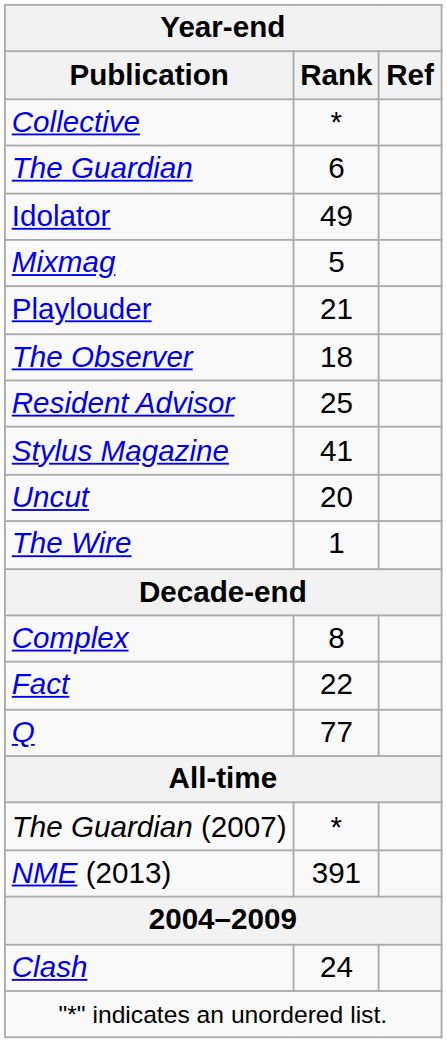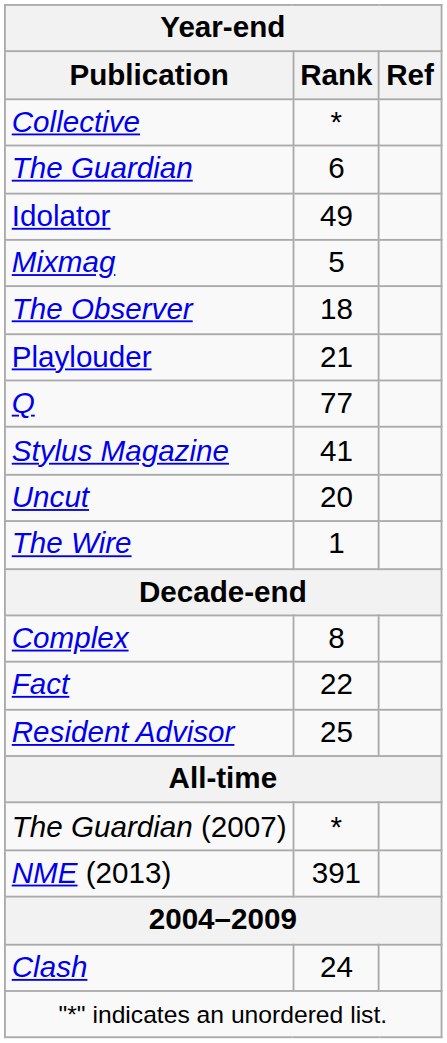rows swapped: The Observer <-> Playlouder
rows swapped: Q <-> Resident Advisor
